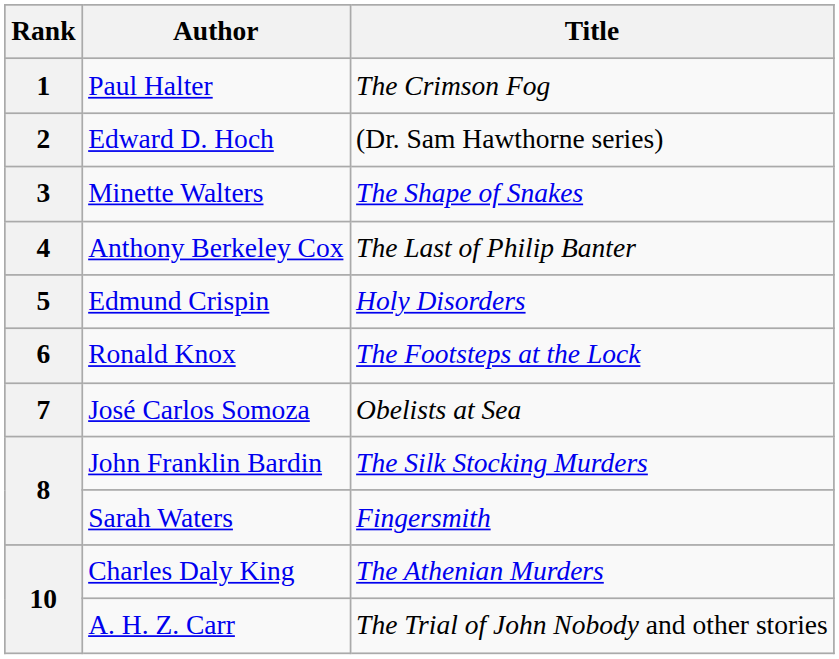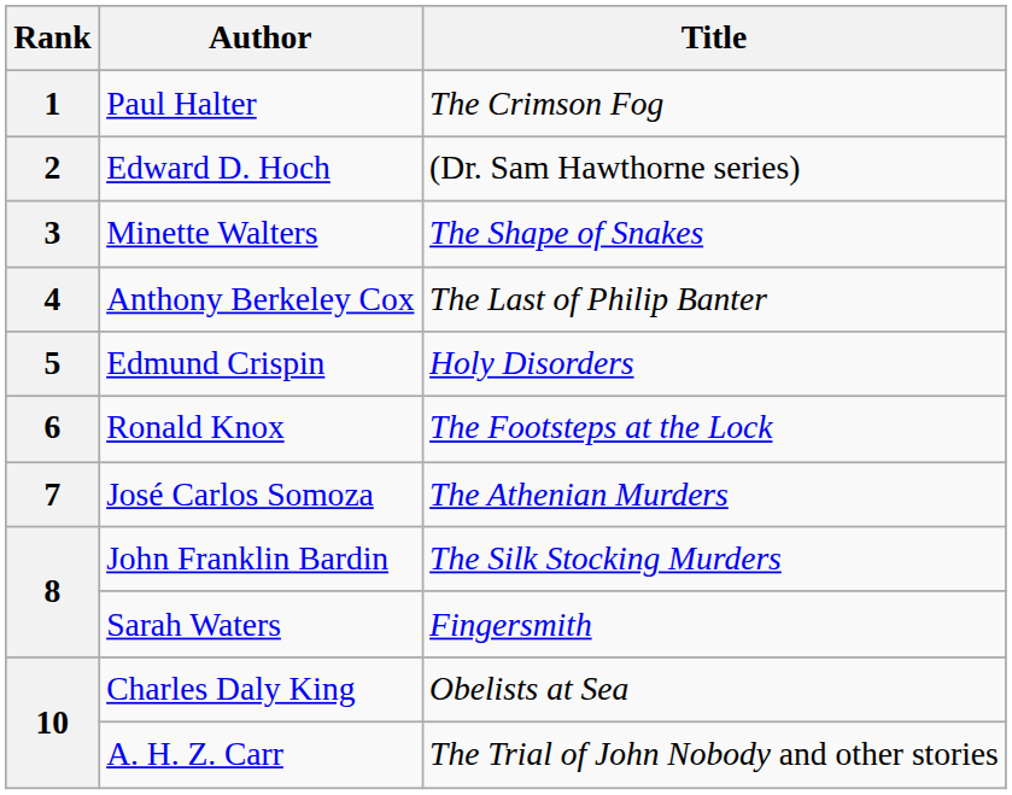José Carlos Somoza | Title: Obelists at Sea -> The Athenian Murders
Charles Daly King | Title: The Athenian Murders -> Obelists at Sea
